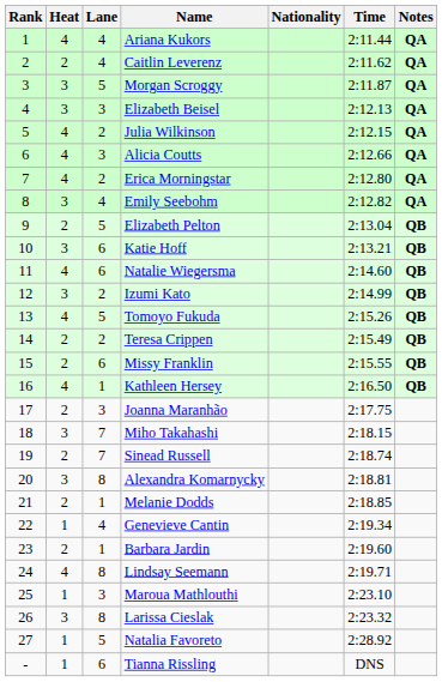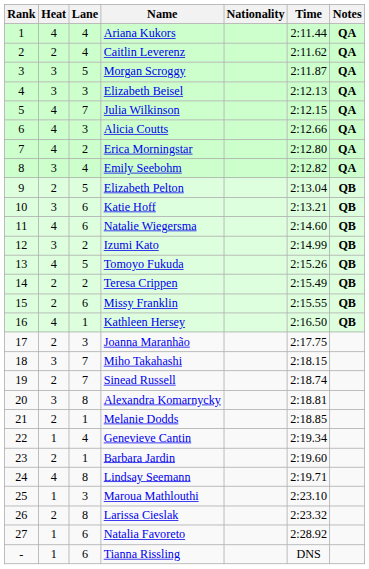Julia Wilkinson | Lane: 2 -> 7
Larissa Cieslak | Heat: 3 -> 2
Natalia Favoreto | Lane: 5 -> 6
